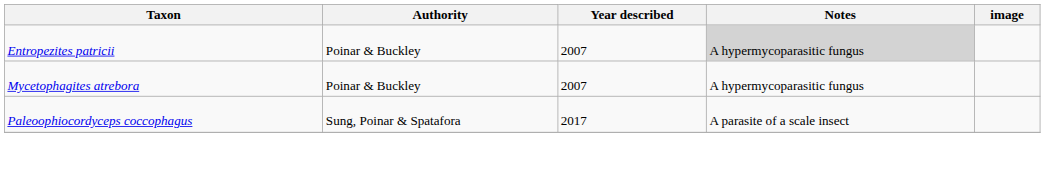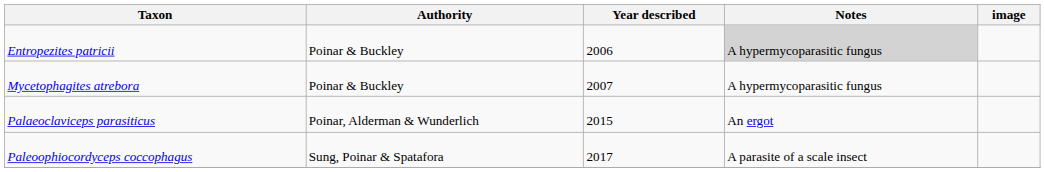Entropezites patricii | Year described: 2007 -> 2006
+ row: Palaeoclaviceps parasiticus | Poinar, Alderman & Wunderlich | 2015 | An ergot
